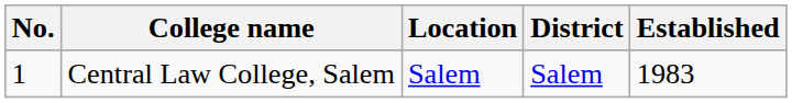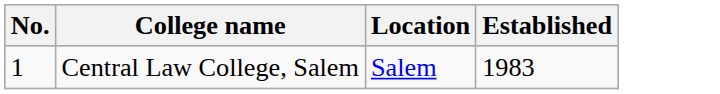- column: District | Salem
